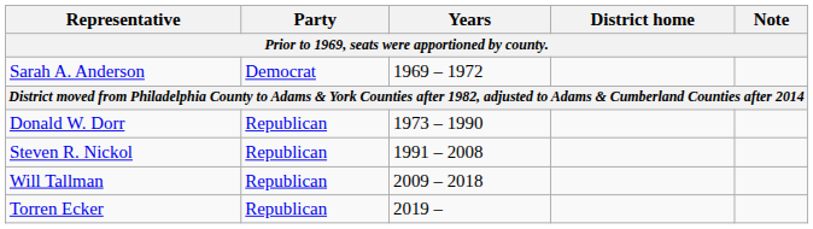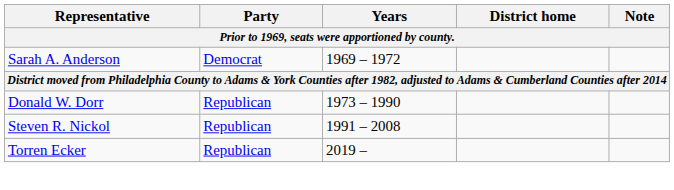- row: Will Tallman | Republican | 2009 – 2018
